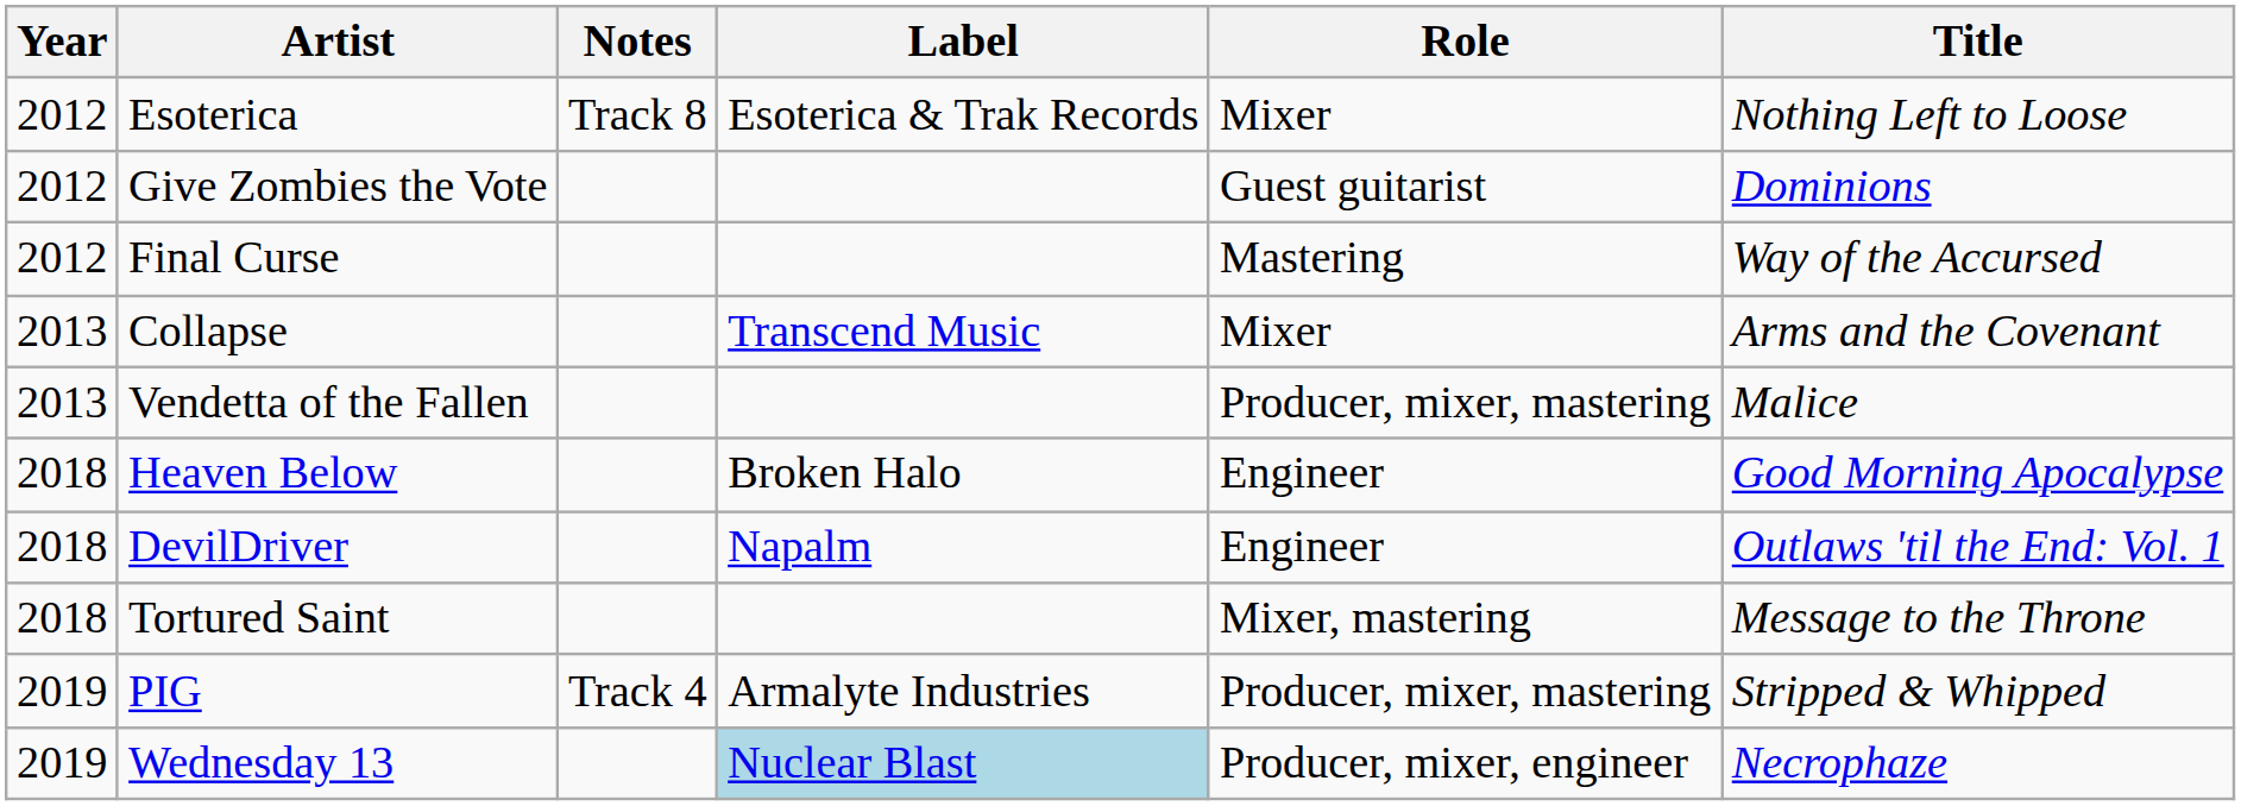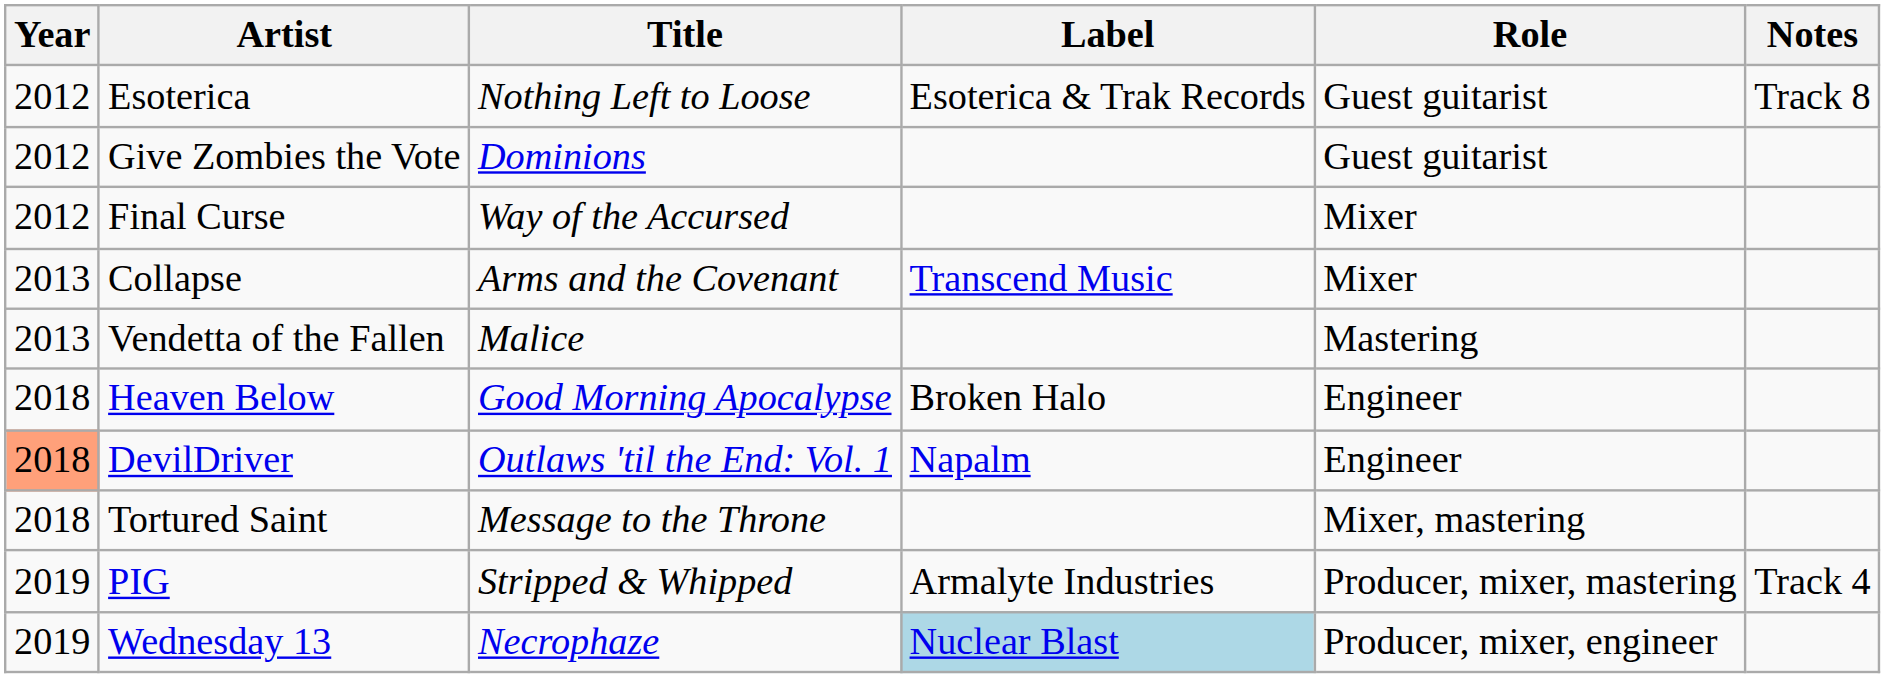columns swapped: Title <-> Notes
Esoterica | Role: Mixer -> Guest guitarist
Final Curse | Role: Mastering -> Mixer
Vendetta of the Fallen | Role: Producer, mixer, mastering -> Mastering
DevilDriver | Year: no background -> lightsalmon background
